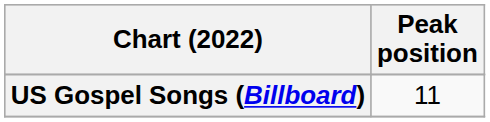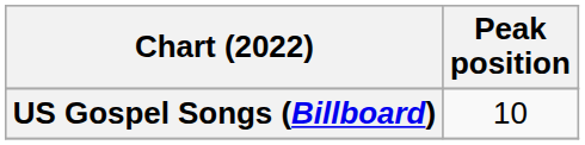US Gospel Songs (Billboard) | Peak position: 11 -> 10
